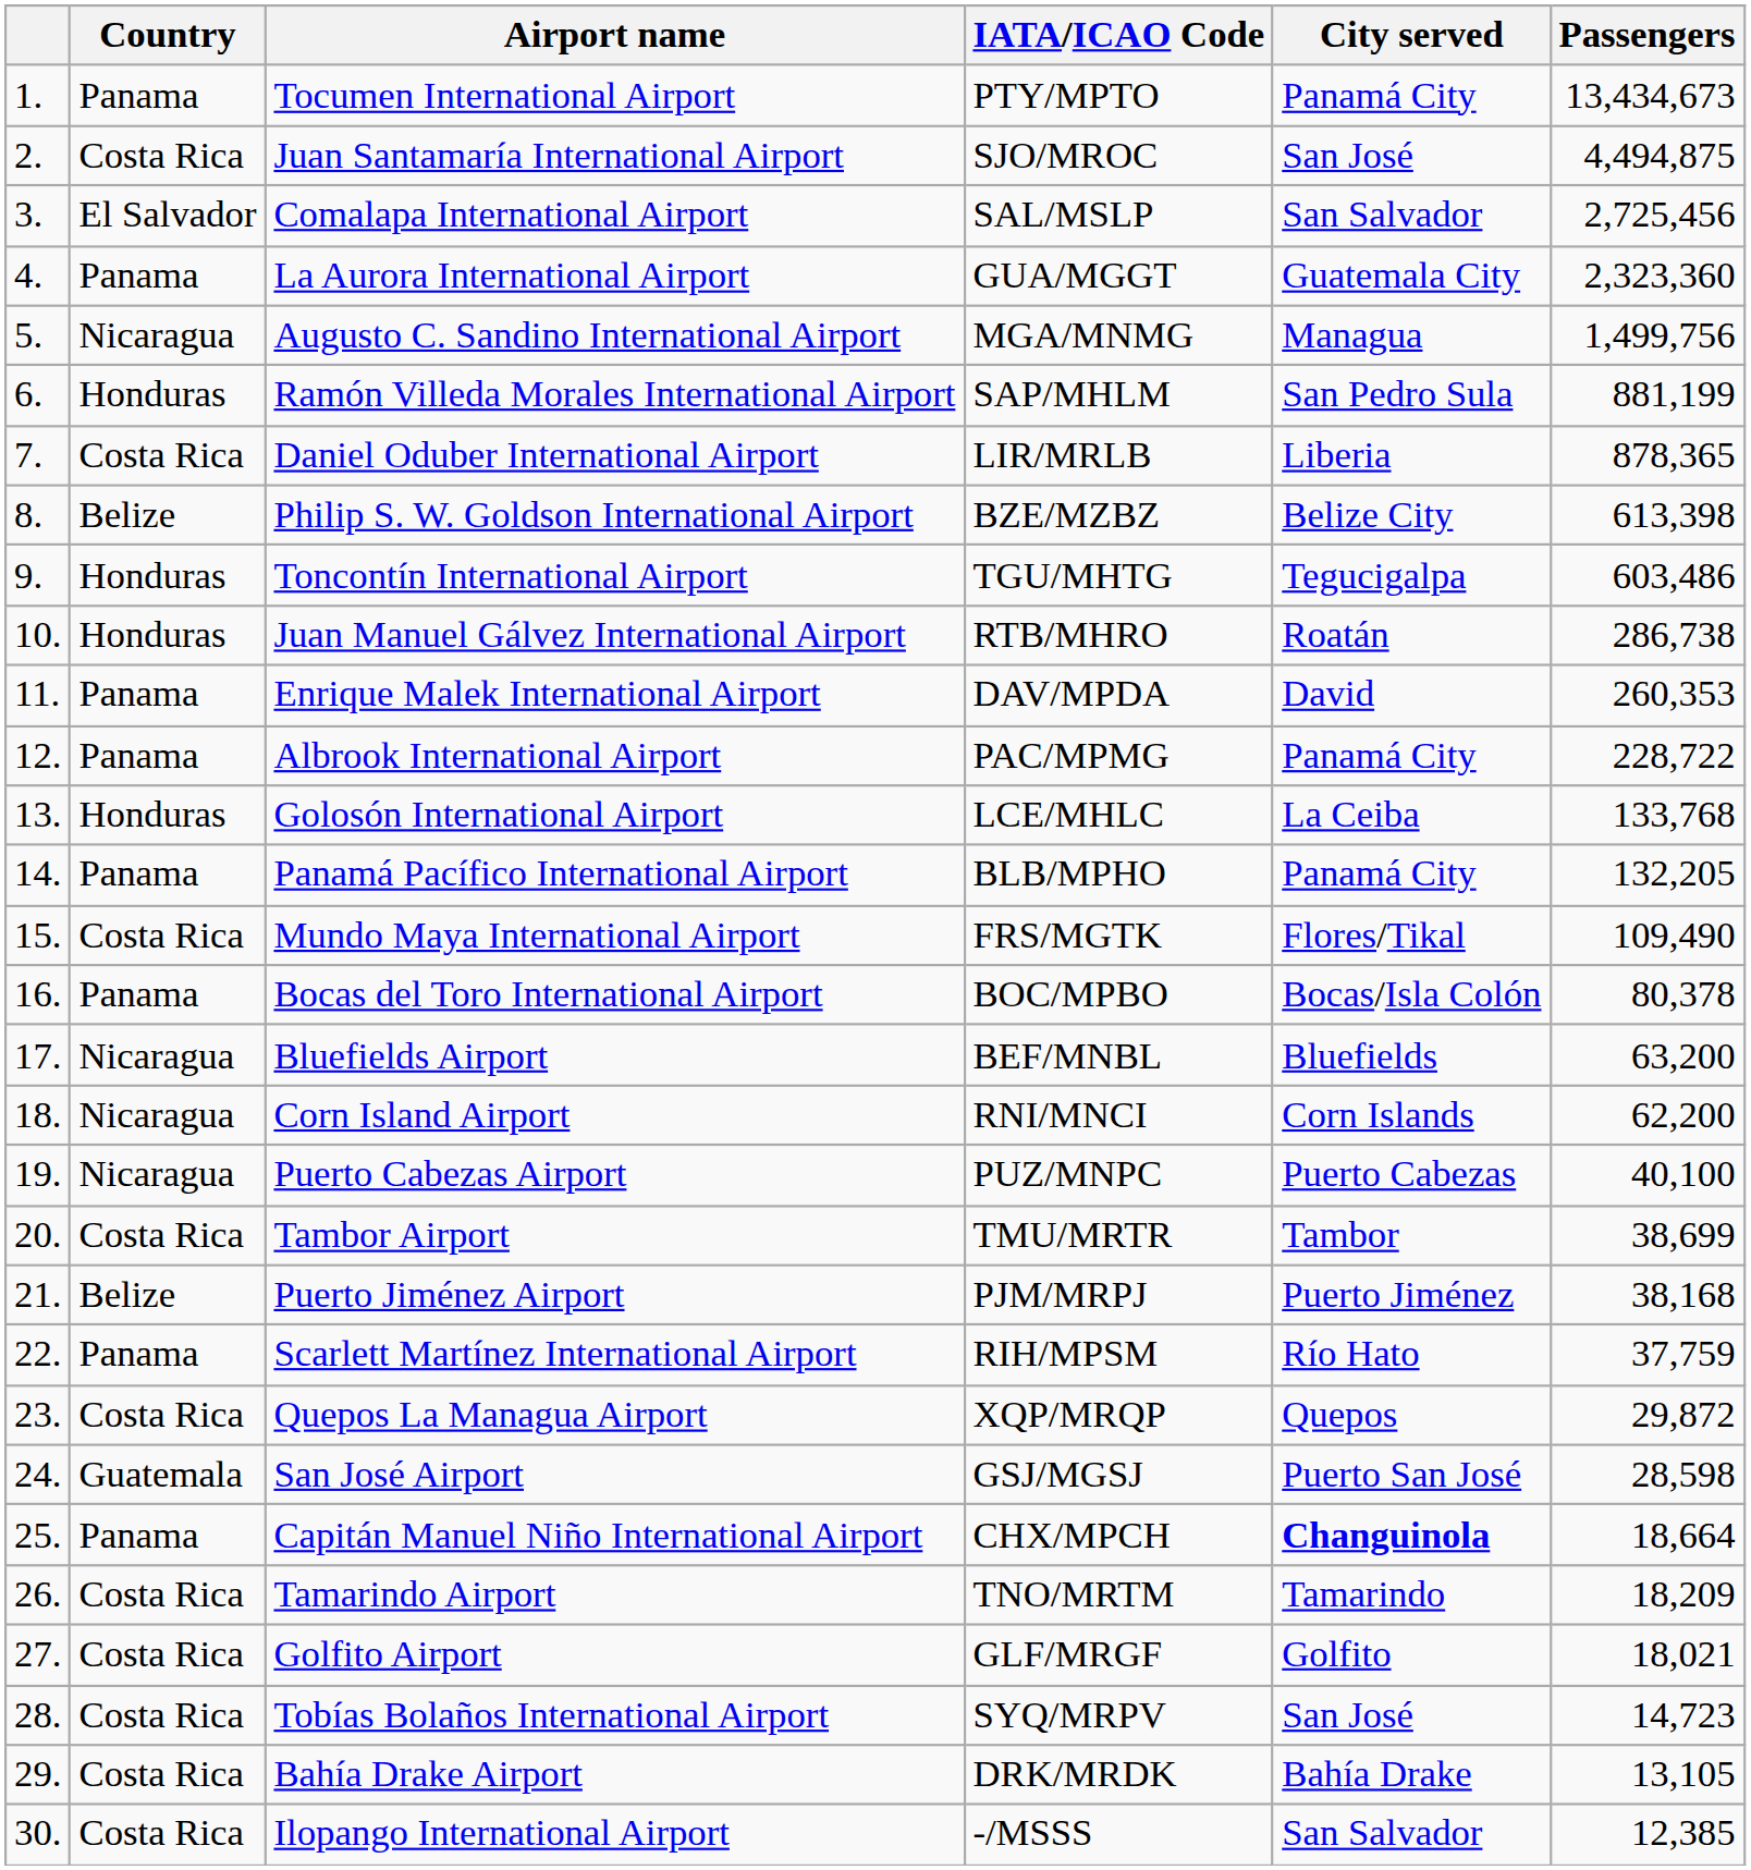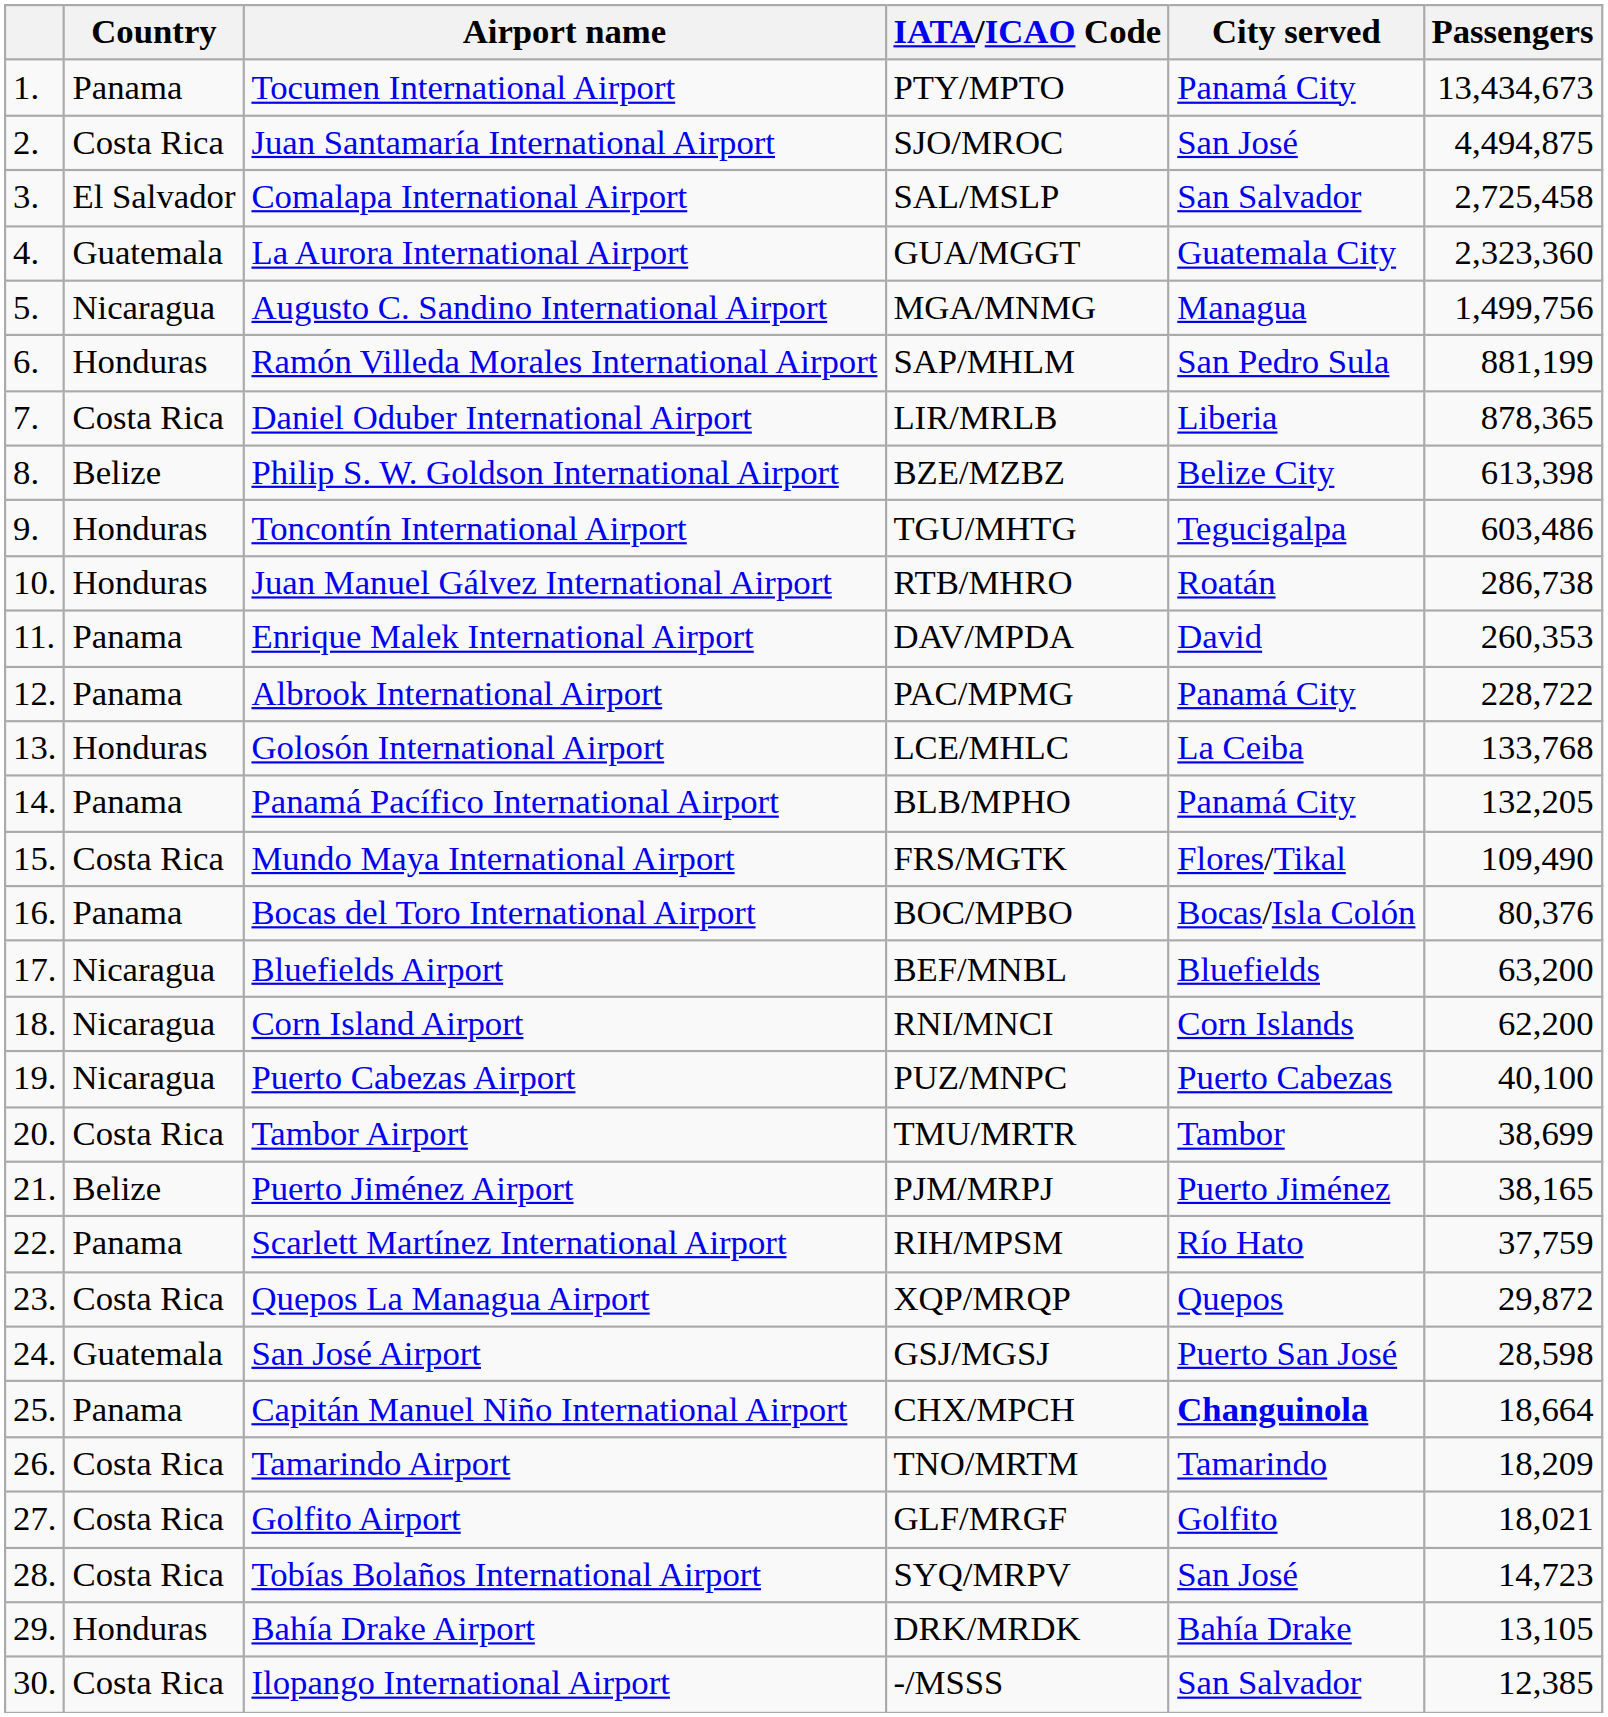Comalapa International Airport | Passengers: 2,725,456 -> 2,725,458
La Aurora International Airport | Country: Panama -> Guatemala
Bocas del Toro International Airport | Passengers: 80,378 -> 80,376
Puerto Jiménez Airport | Passengers: 38,168 -> 38,165
Bahía Drake Airport | Country: Costa Rica -> Honduras
